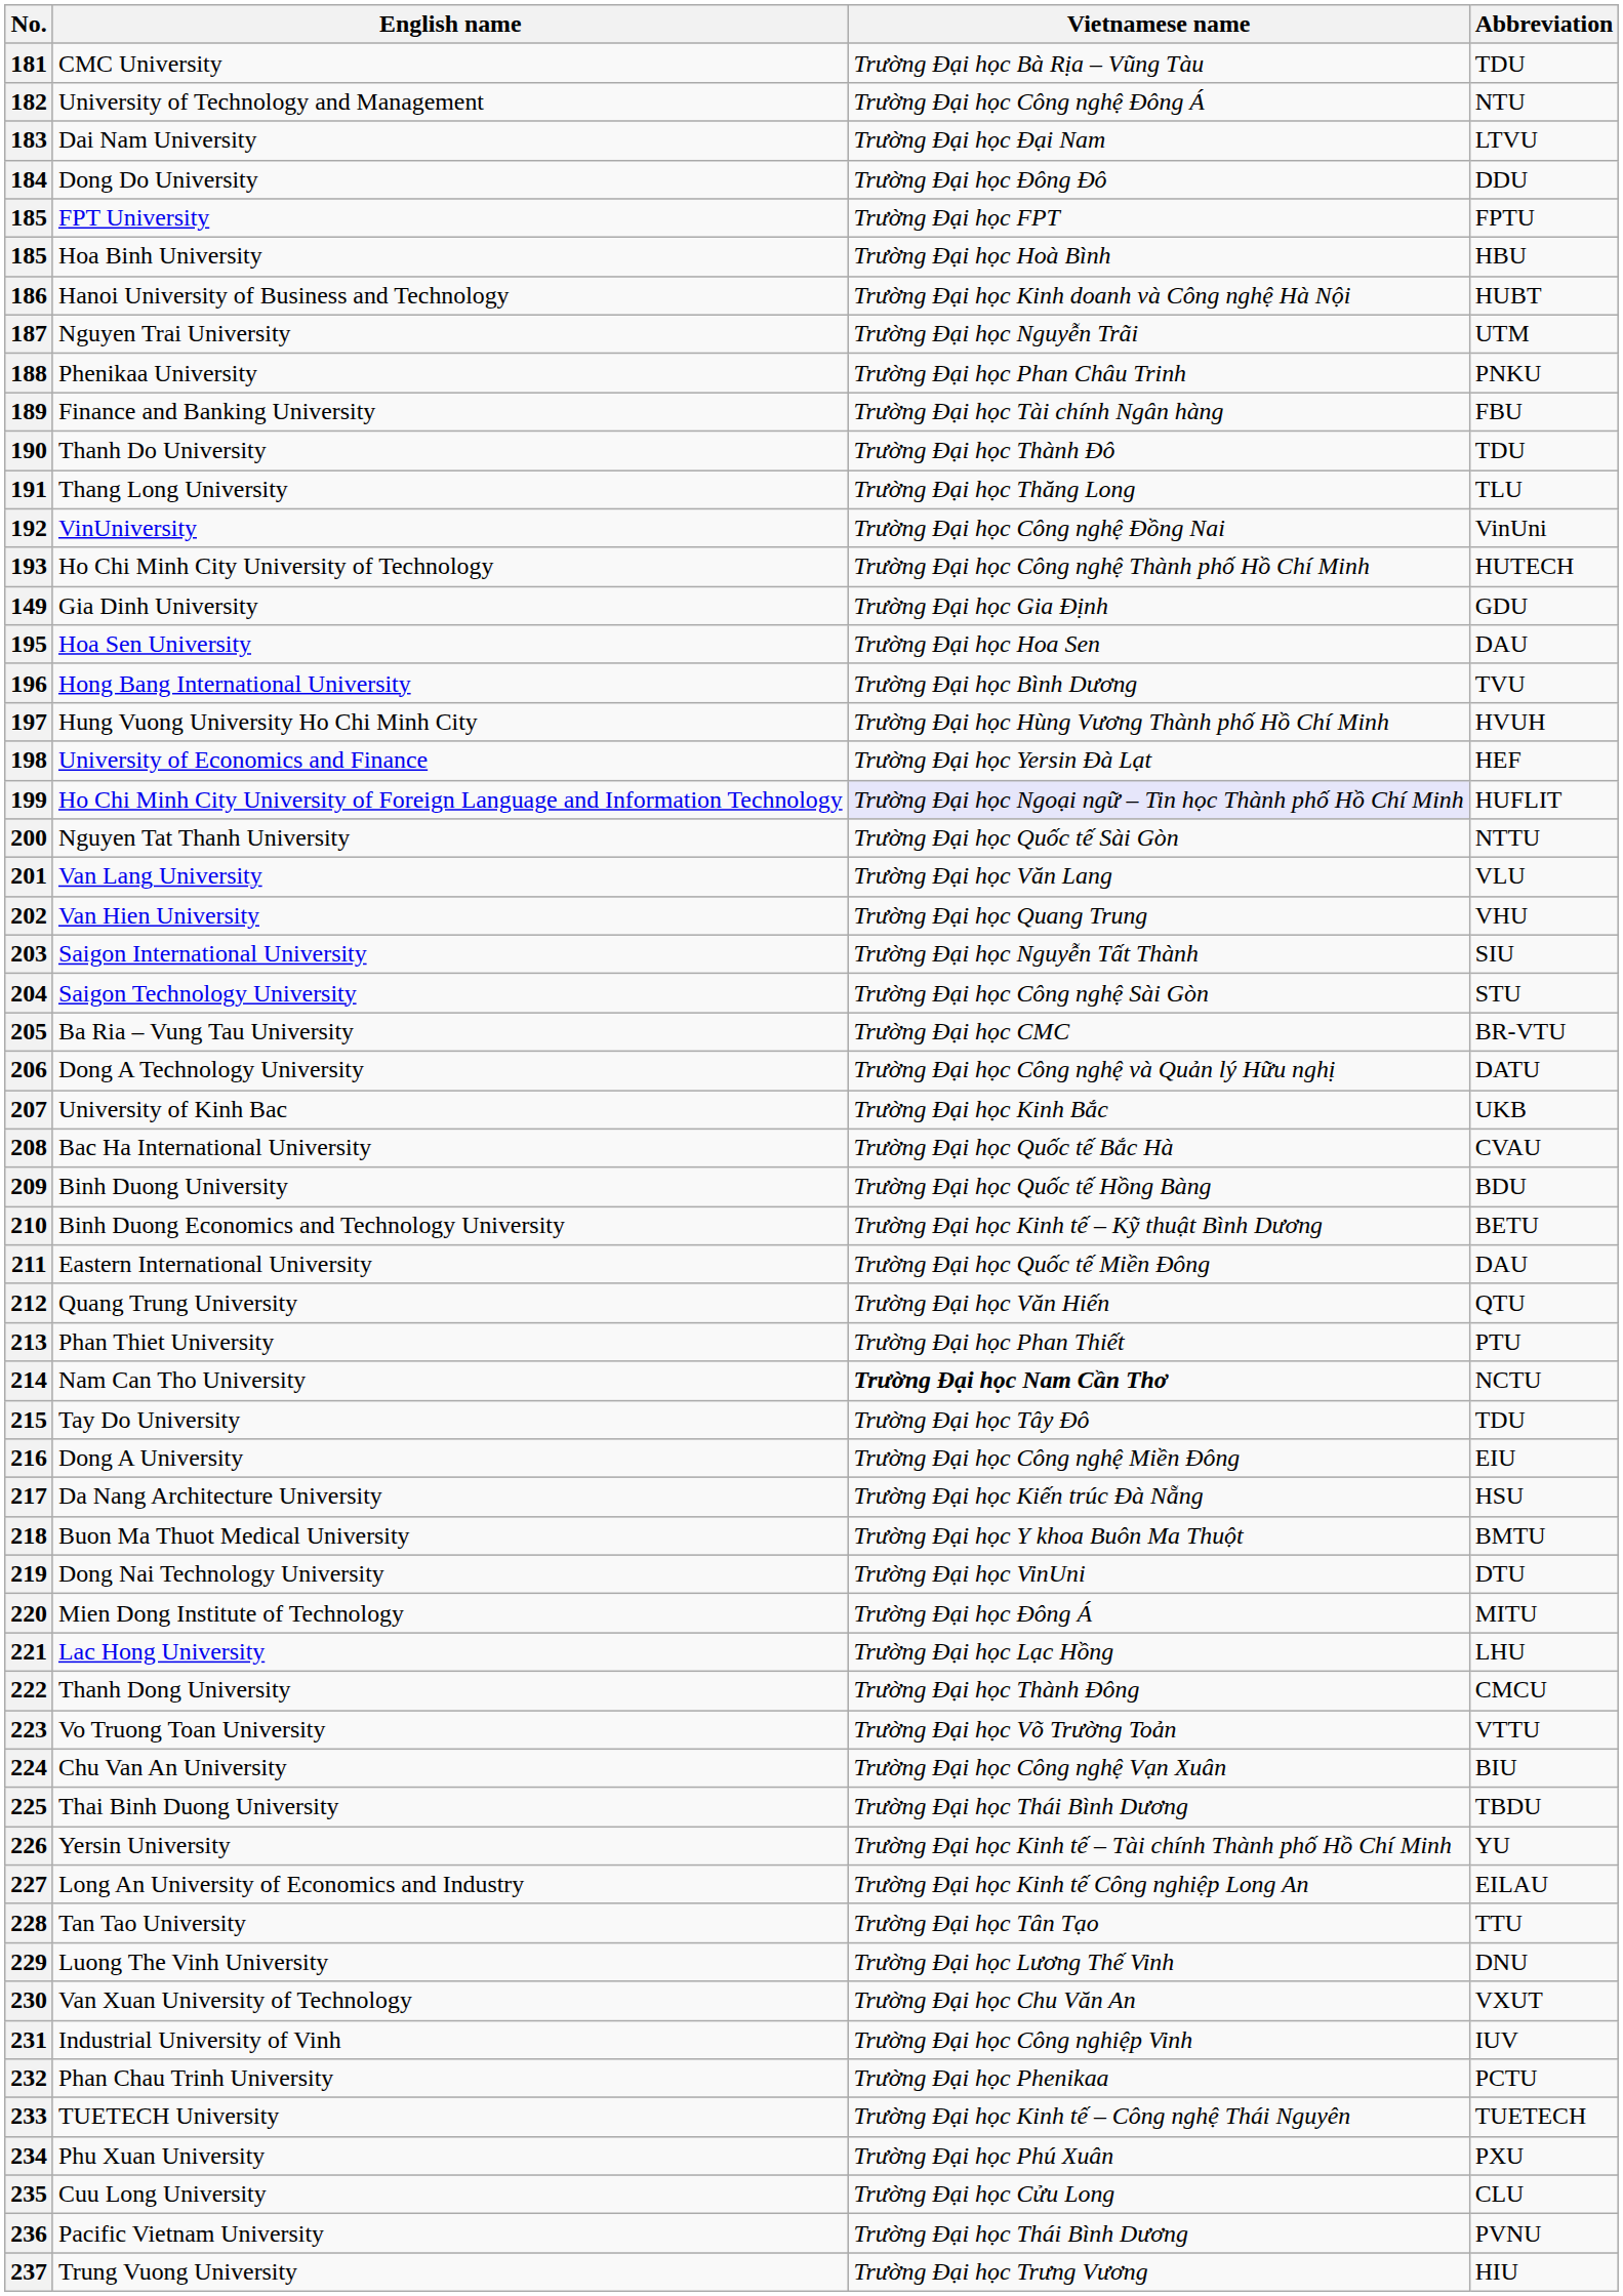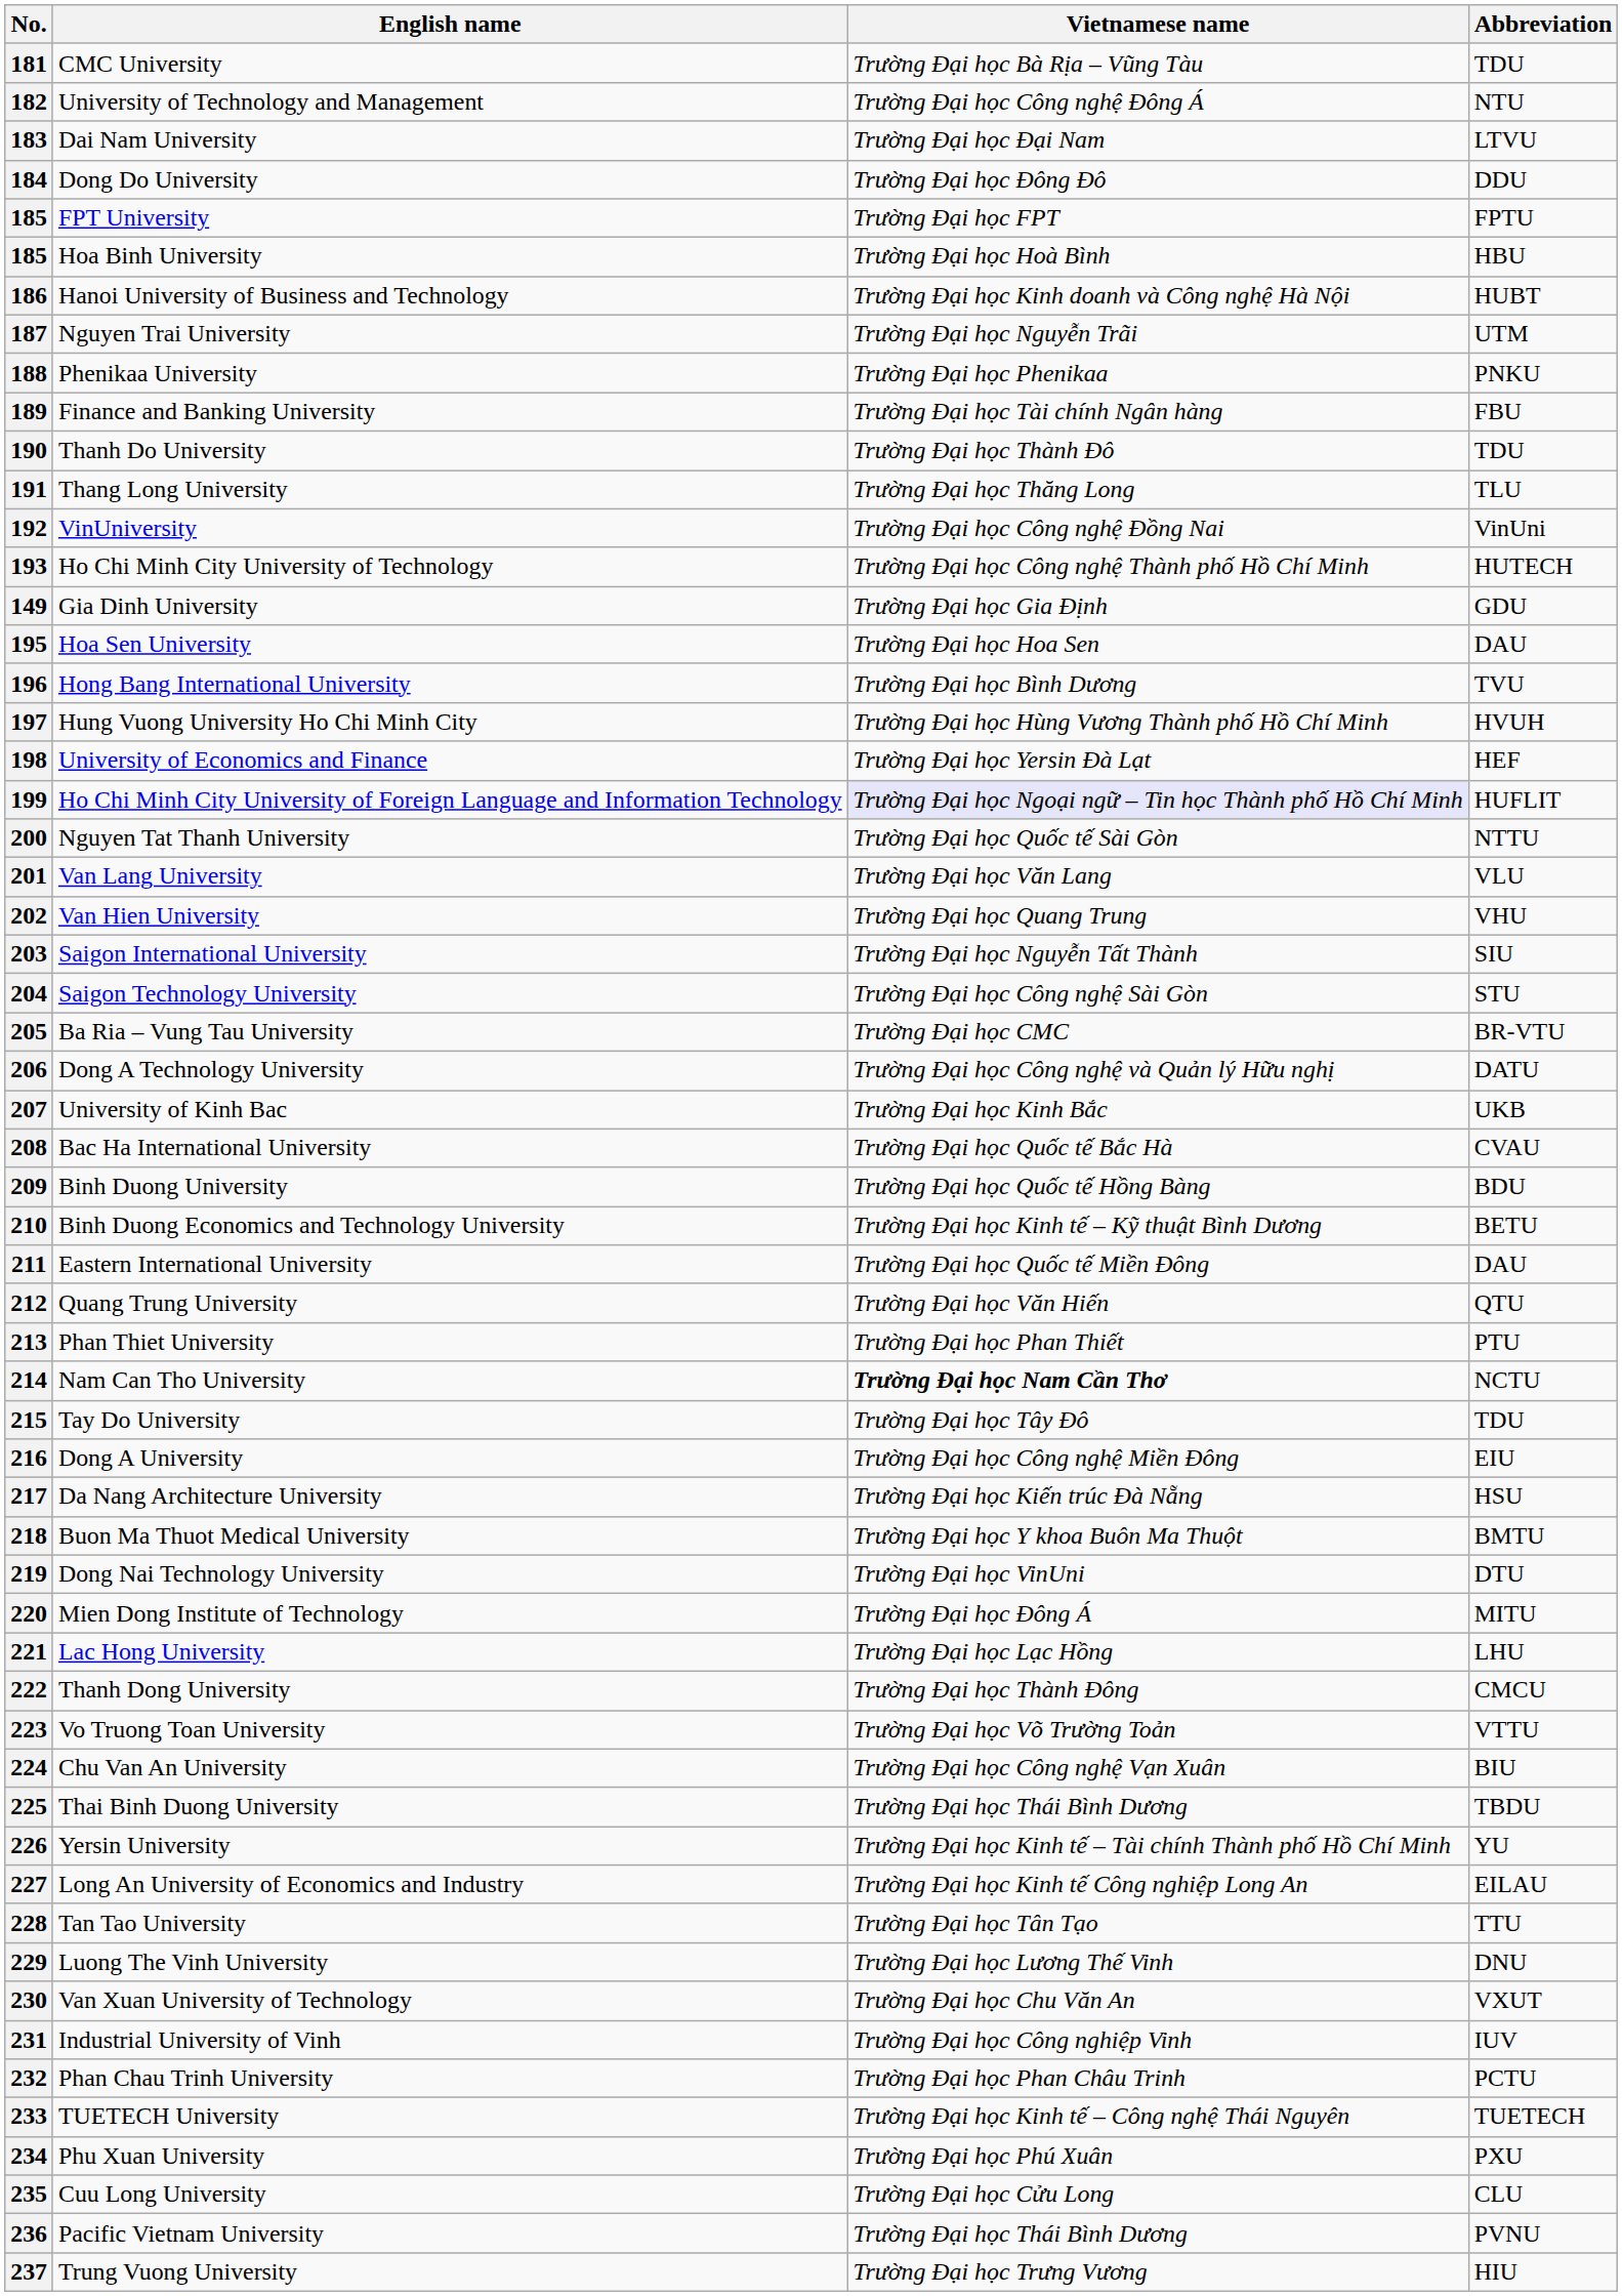188 | Vietnamese name: Trường Đại học Phan Châu Trinh -> Trường Đại học Phenikaa
232 | Vietnamese name: Trường Đại học Phenikaa -> Trường Đại học Phan Châu Trinh
